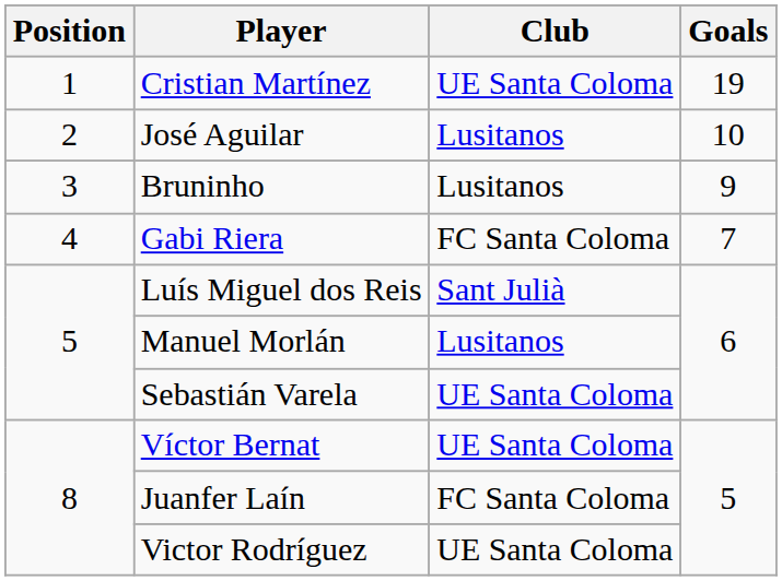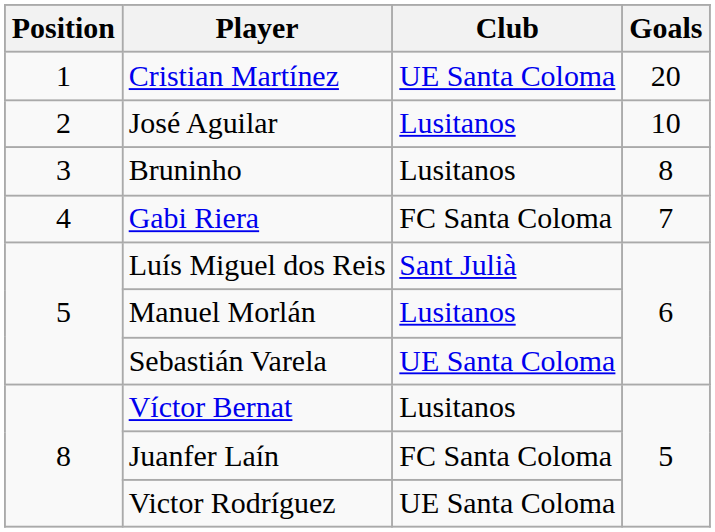Cristian Martínez | Goals: 19 -> 20
Bruninho | Goals: 9 -> 8
Víctor Bernat | Club: UE Santa Coloma -> Lusitanos
